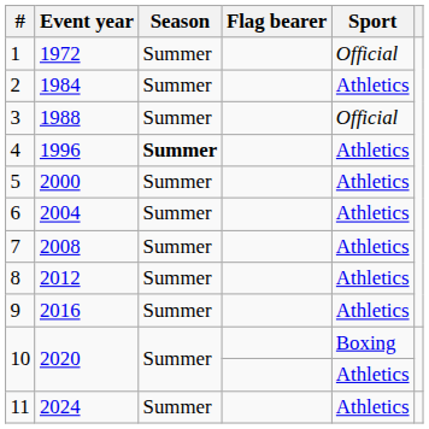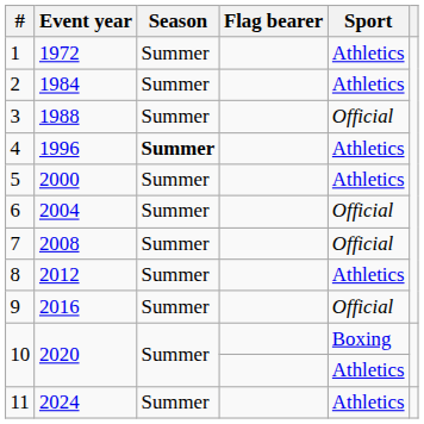1 | Sport: Official -> Athletics
6 | Sport: Athletics -> Official
7 | Sport: Athletics -> Official
9 | Sport: Athletics -> Official
